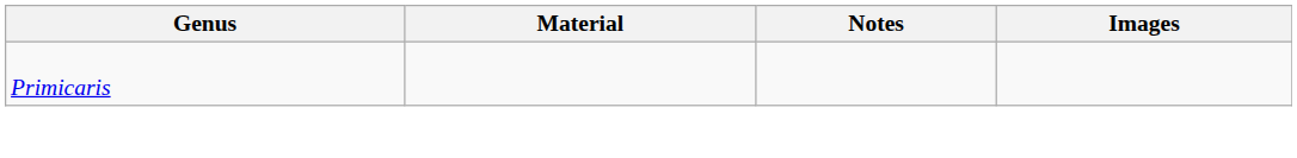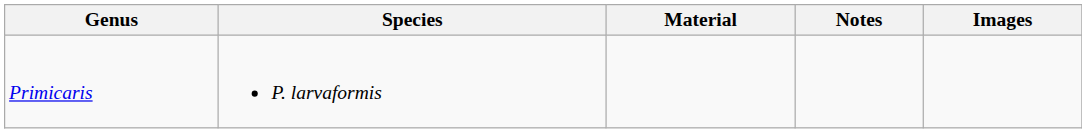+ column: Species | P. larvaformis
